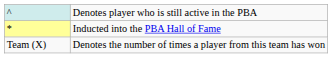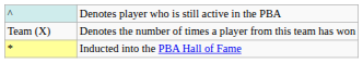rows swapped: * <-> Team (X)
